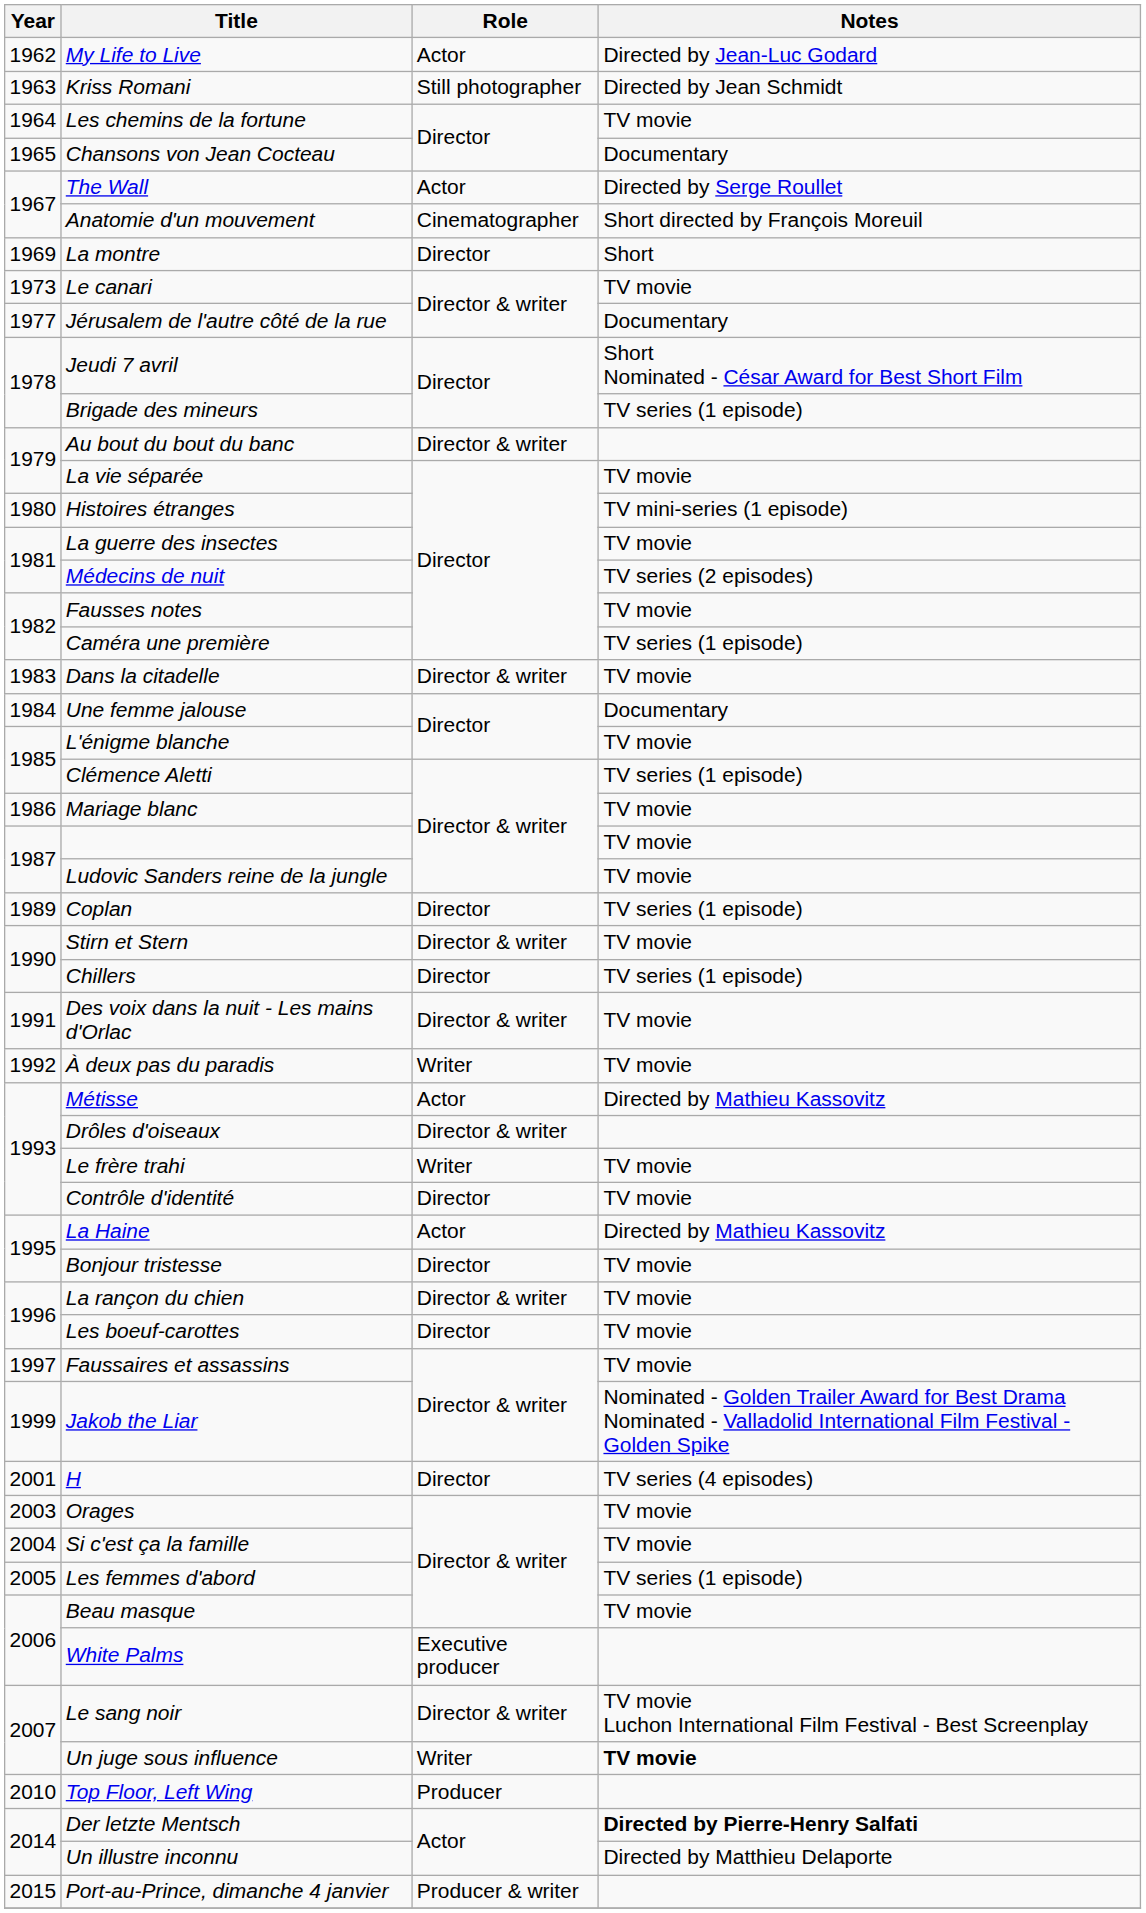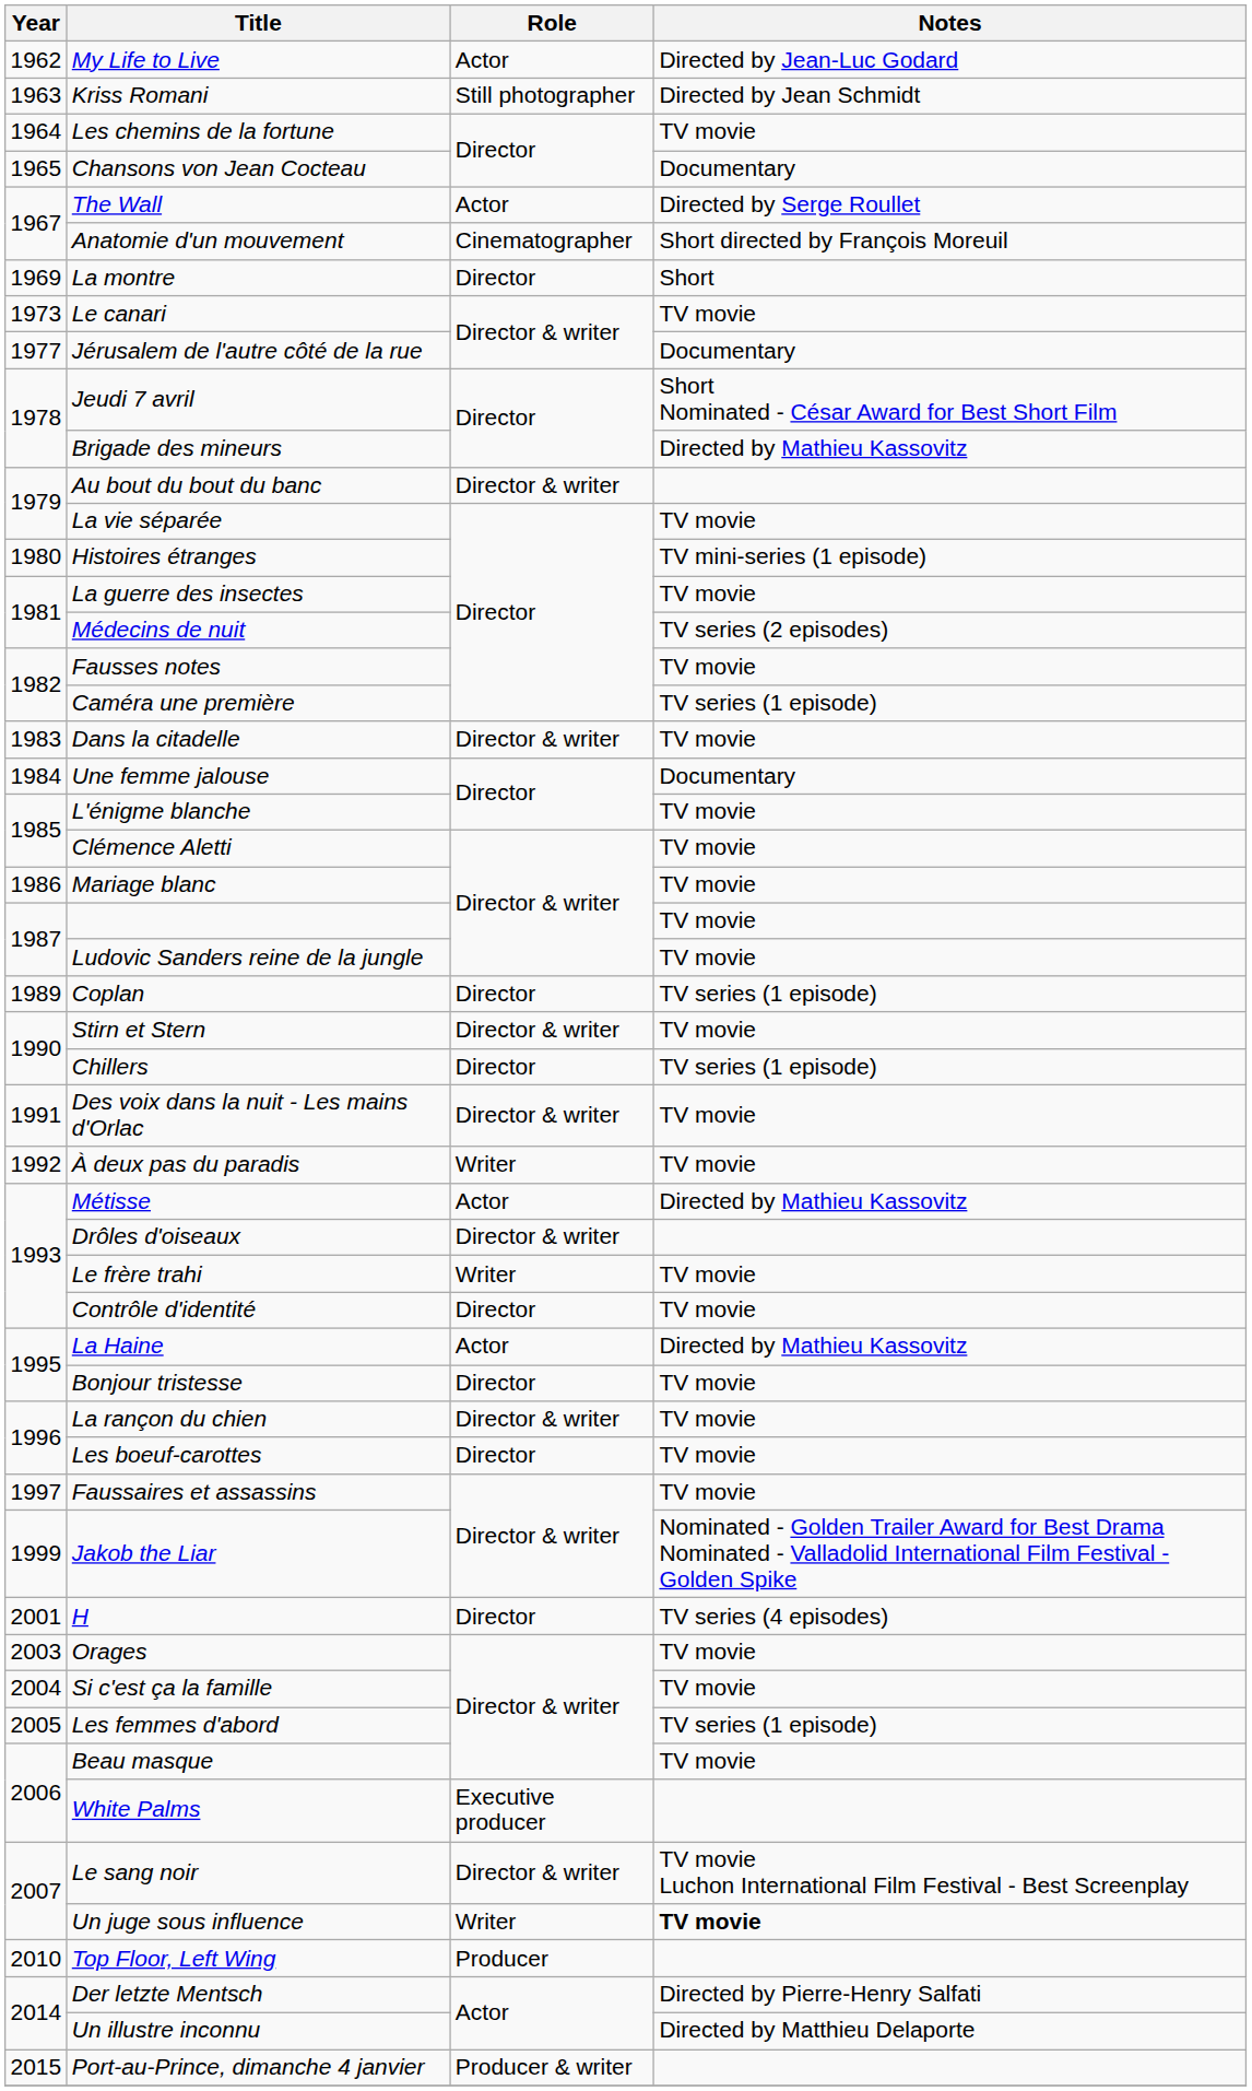Brigade des mineurs | Notes: TV series (1 episode) -> Directed by Mathieu Kassovitz
Clémence Aletti | Notes: TV series (1 episode) -> TV movie
Der letzte Mentsch | Notes: bold -> normal
